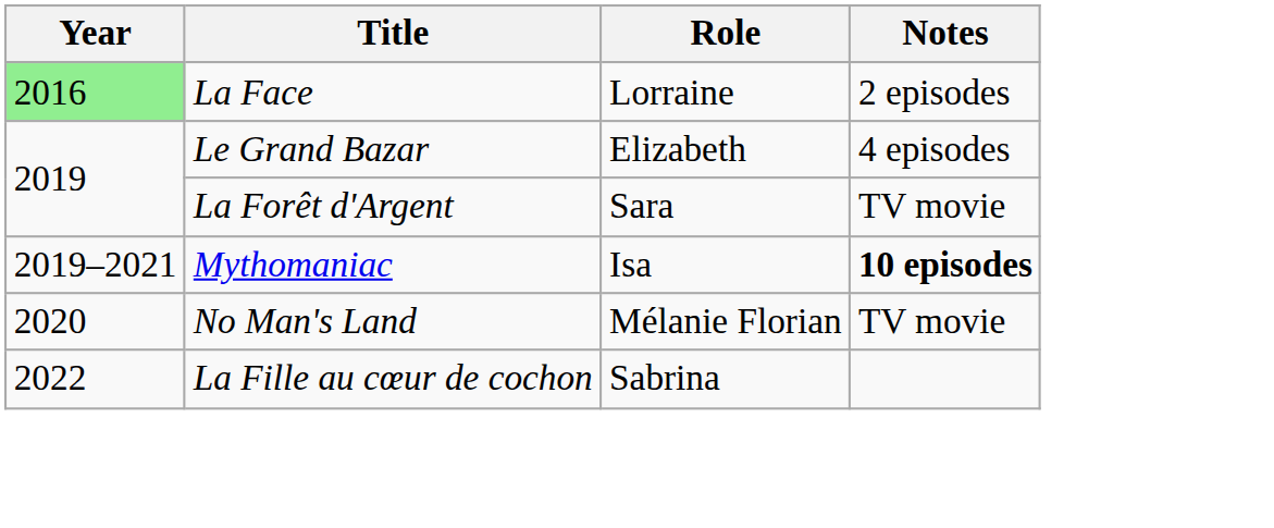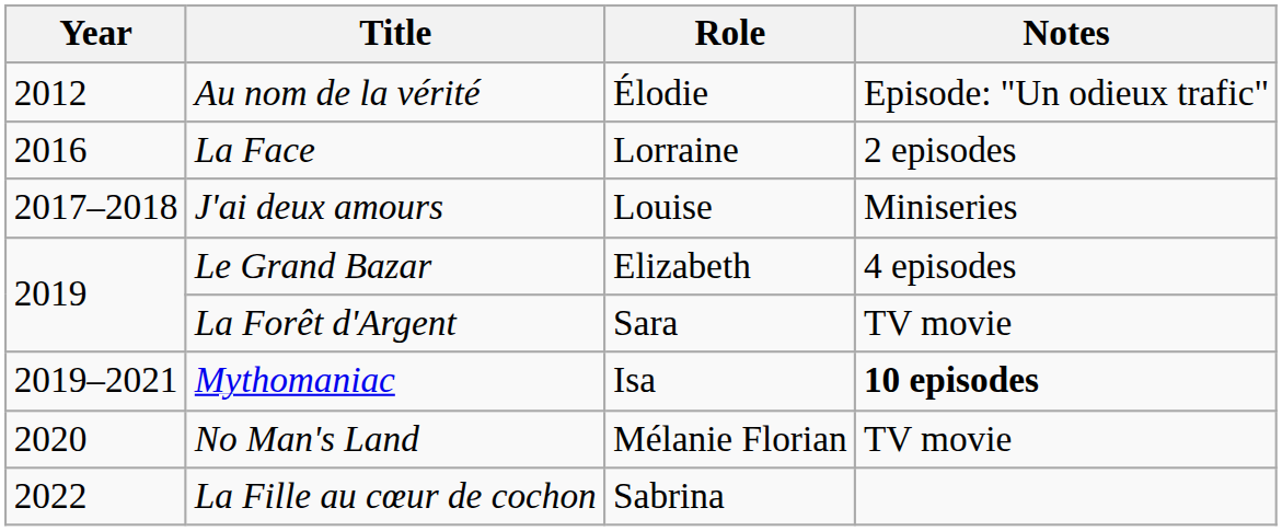+ row: 2012 | Au nom de la vérité | Élodie | Episode: "Un odieux trafic"
La Face | Year: lightgreen background -> no background
+ row: 2017–2018 | J'ai deux amours | Louise | Miniseries
